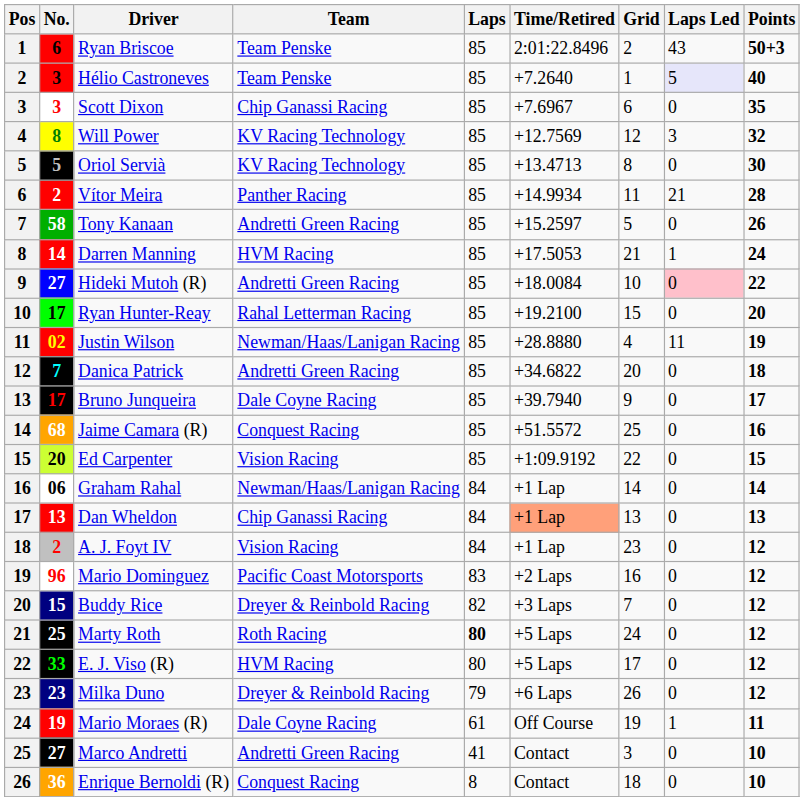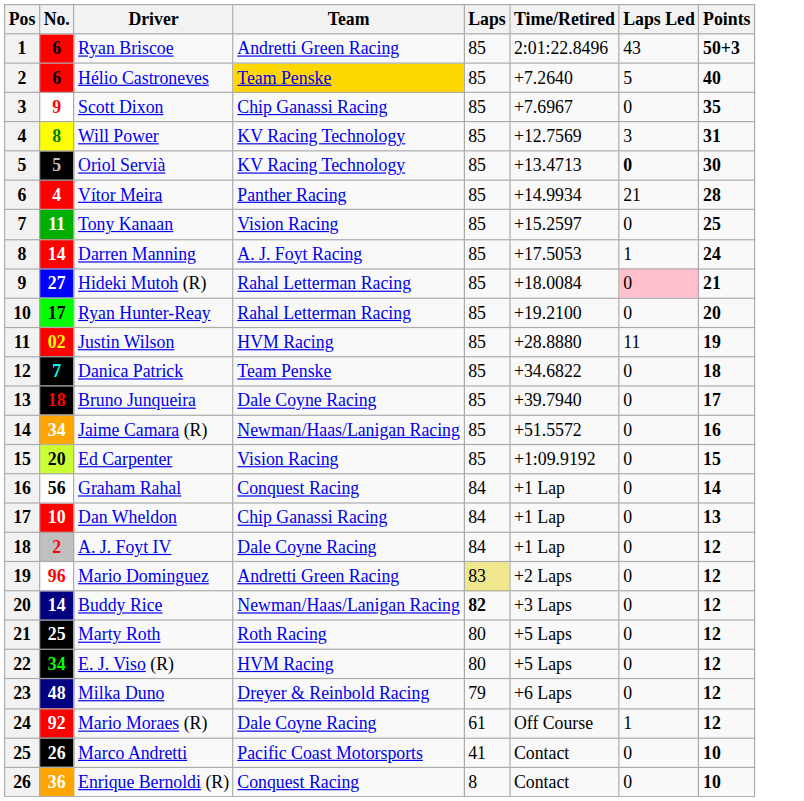- column: Grid | 2 | 1 | 6 | 12 | 8 | 11 | 5 | 21 | 10 | 15 | 4 | 20 | 9 | 25 | 22 | 14 | 13 | 23 | 16 | 7 | 24 | 17 | 26 | 19 | 3 | 18
Ryan Briscoe | Team: Team Penske -> Andretti Green Racing
Hélio Castroneves | No.: 3 -> 6
Hélio Castroneves | Team: no background -> gold background
Hélio Castroneves | Laps Led: lavender background -> no background
Scott Dixon | No.: 3 -> 9
Will Power | Points: 32 -> 31
Oriol Servià | Laps Led: normal -> bold
Vítor Meira | No.: 2 -> 4
Tony Kanaan | No.: 58 -> 11
Tony Kanaan | Team: Andretti Green Racing -> Vision Racing
Tony Kanaan | Points: 26 -> 25
Darren Manning | Team: HVM Racing -> A. J. Foyt Racing
Hideki Mutoh (R) | Team: Andretti Green Racing -> Rahal Letterman Racing
Hideki Mutoh (R) | Points: 22 -> 21
Justin Wilson | Team: Newman/Haas/Lanigan Racing -> HVM Racing
Danica Patrick | Team: Andretti Green Racing -> Team Penske
Bruno Junqueira | No.: 17 -> 18
Jaime Camara (R) | No.: 68 -> 34
Jaime Camara (R) | Team: Conquest Racing -> Newman/Haas/Lanigan Racing
Graham Rahal | No.: 06 -> 56
Graham Rahal | Team: Newman/Haas/Lanigan Racing -> Conquest Racing
Dan Wheldon | No.: 13 -> 10
Dan Wheldon | Time/Retired: lightsalmon background -> no background
A. J. Foyt IV | Team: Vision Racing -> Dale Coyne Racing
Mario Dominguez | Team: Pacific Coast Motorsports -> Andretti Green Racing
Mario Dominguez | Laps: no background -> khaki background
Buddy Rice | No.: 15 -> 14
Buddy Rice | Team: Dreyer & Reinbold Racing -> Newman/Haas/Lanigan Racing
Buddy Rice | Laps: normal -> bold
Marty Roth | Laps: bold -> normal
E. J. Viso (R) | No.: 33 -> 34
Milka Duno | No.: 23 -> 48
Mario Moraes (R) | No.: 19 -> 92
Mario Moraes (R) | Points: 11 -> 12
Marco Andretti | No.: 27 -> 26
Marco Andretti | Team: Andretti Green Racing -> Pacific Coast Motorsports
